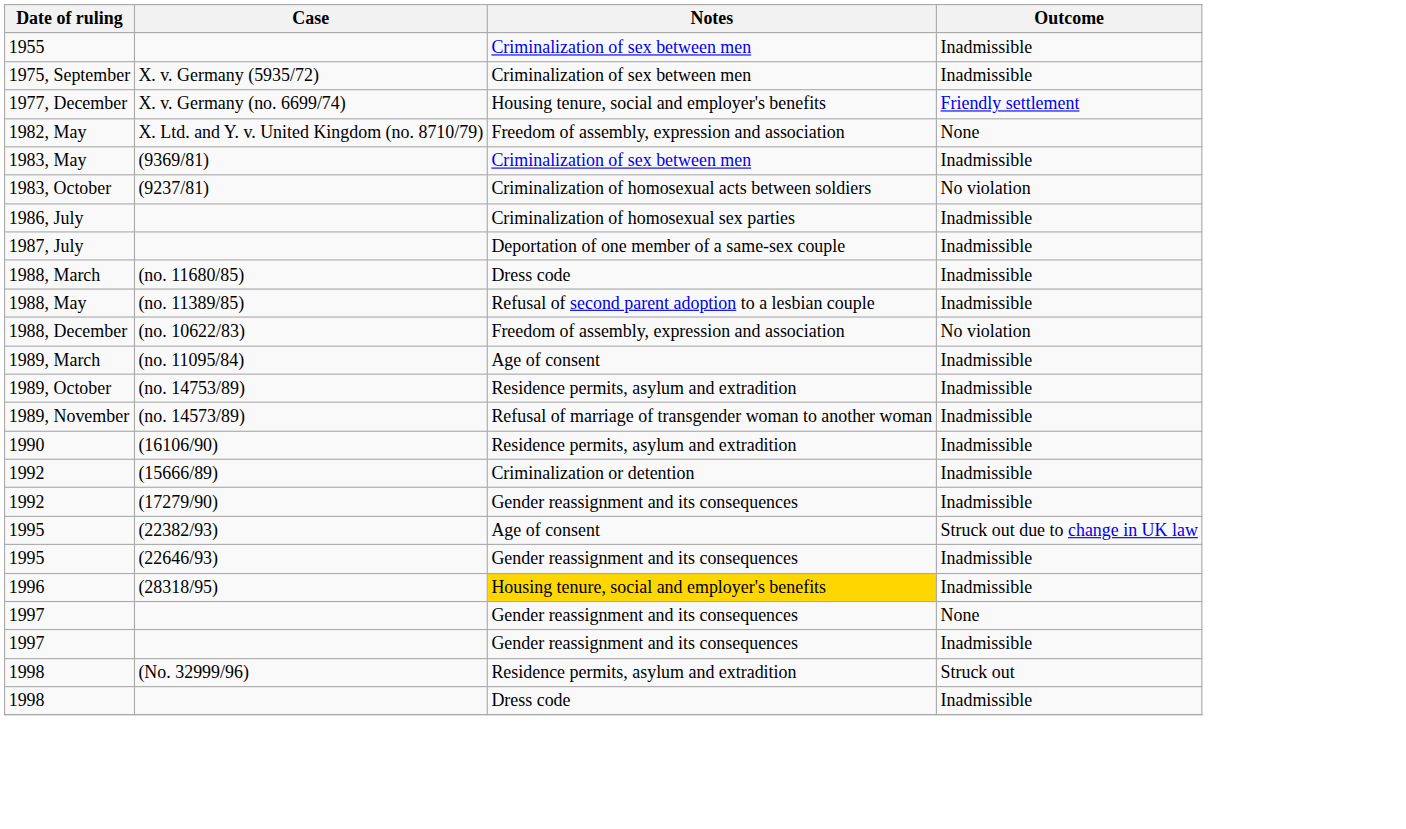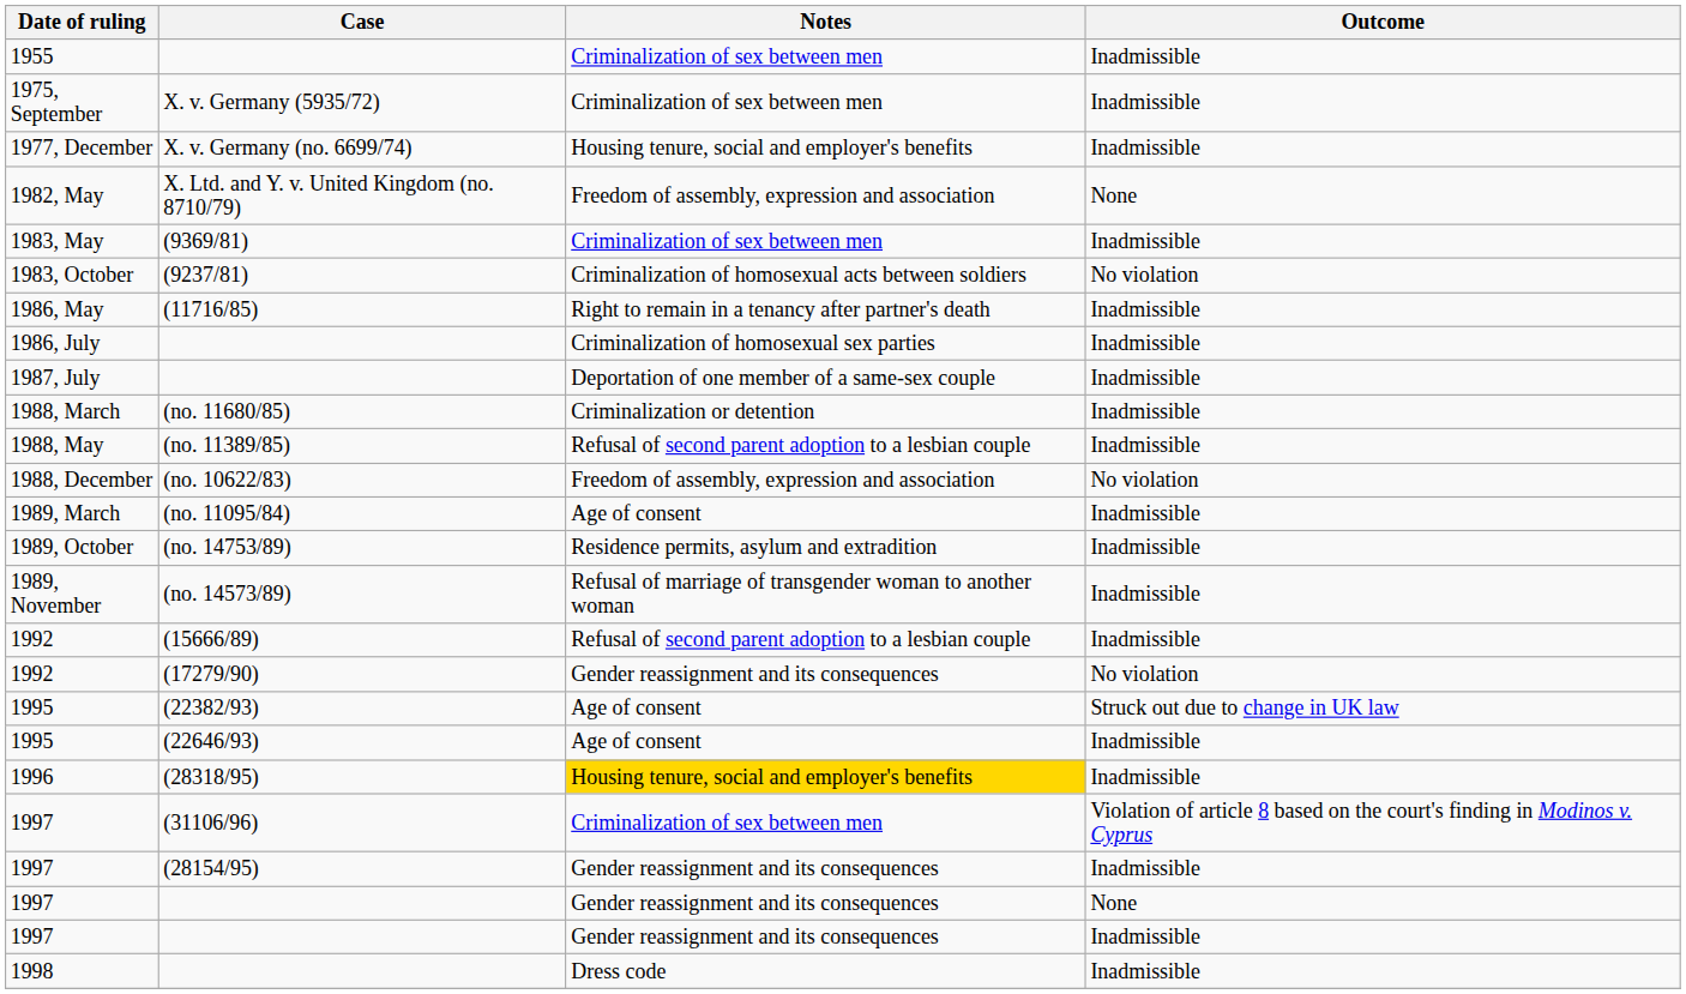X. v. Germany (no. 6699/74) | Outcome: Friendly settlement -> Inadmissible
+ row: 1986, May | (11716/85) | Right to remain in a tenancy after partner's death | Inadmissible
(no. 11680/85) | Notes: Dress code -> Criminalization or detention
- row: 1990 | (16106/90) | Residence permits, asylum and extradition | Inadmissible
(15666/89) | Notes: Criminalization or detention -> Refusal of second parent adoption to a lesbian couple
(17279/90) | Outcome: Inadmissible -> No violation
(22646/93) | Notes: Gender reassignment and its consequences -> Age of consent
+ row: 1997 | (31106/96) | Criminalization of sex between men | Violation of article 8 based on the court's finding in Modinos v. Cyprus
+ row: 1997 | (28154/95) | Gender reassignment and its consequences | Inadmissible
- row: 1998 | (No. 32999/96) | Residence permits, asylum and extradition | Struck out
